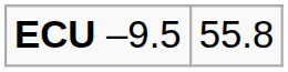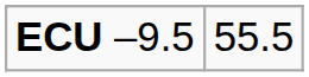ECU –9.5 | column 2: 55.8 -> 55.5
